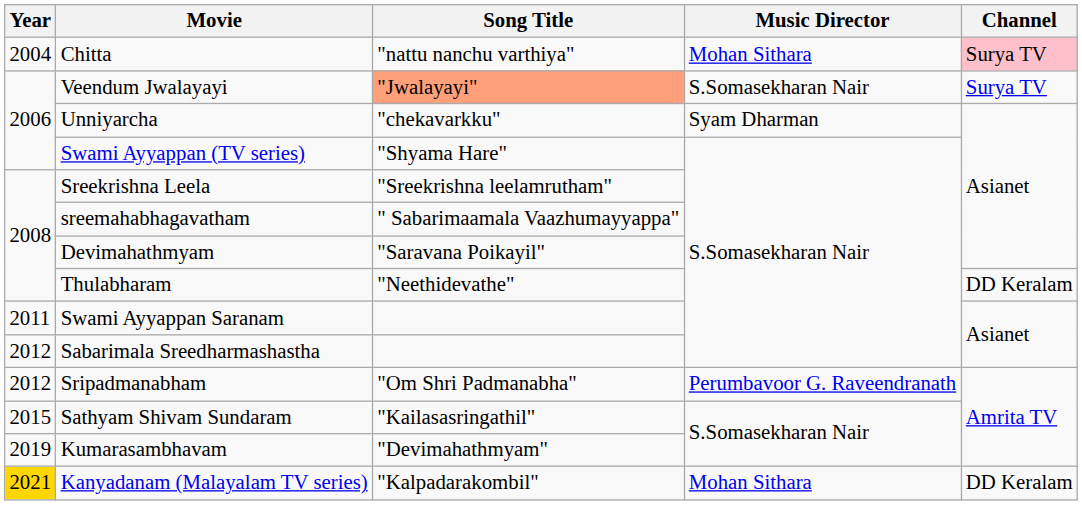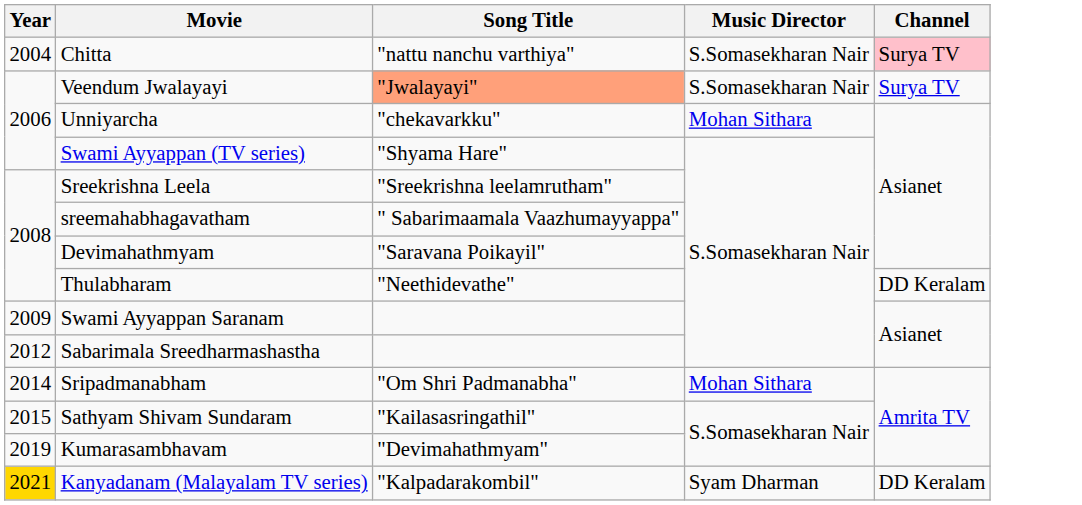Chitta | Music Director: Mohan Sithara -> S.Somasekharan Nair
Unniyarcha | Music Director: Syam Dharman -> Mohan Sithara
Swami Ayyappan Saranam | Year: 2011 -> 2009
Sripadmanabham | Year: 2012 -> 2014
Sripadmanabham | Music Director: Perumbavoor G. Raveendranath -> Mohan Sithara
Kanyadanam (Malayalam TV series) | Music Director: Mohan Sithara -> Syam Dharman
